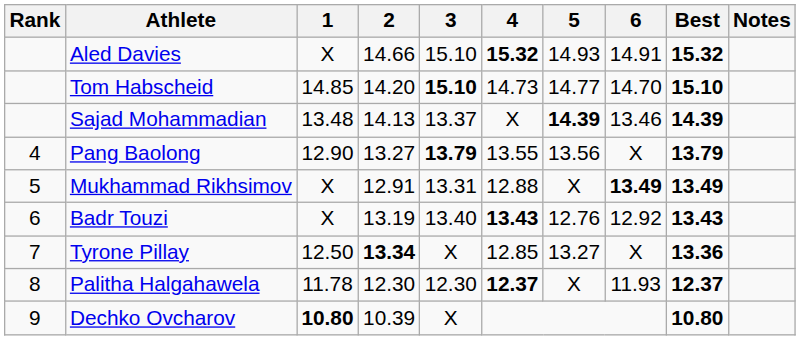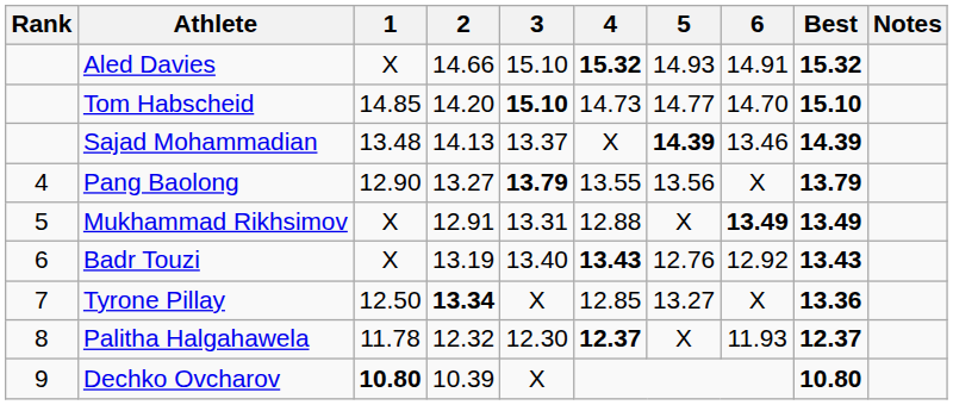Palitha Halgahawela | 2: 12.30 -> 12.32
